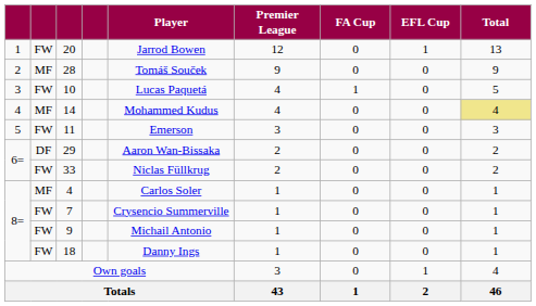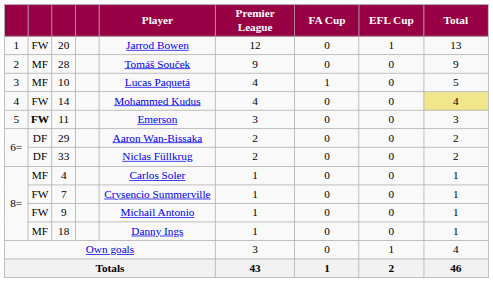10 | column 2: FW -> MF
14 | column 2: MF -> FW
11 | column 2: normal -> bold
33 | column 2: FW -> DF
18 | column 2: FW -> MF
